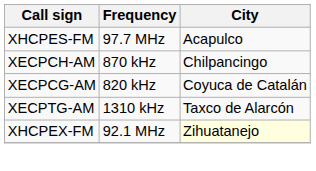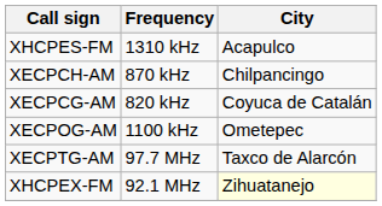XHCPES-FM | Frequency: 97.7 MHz -> 1310 kHz
+ row: XECPOG-AM | 1100 kHz | Ometepec
XECPTG-AM | Frequency: 1310 kHz -> 97.7 MHz
